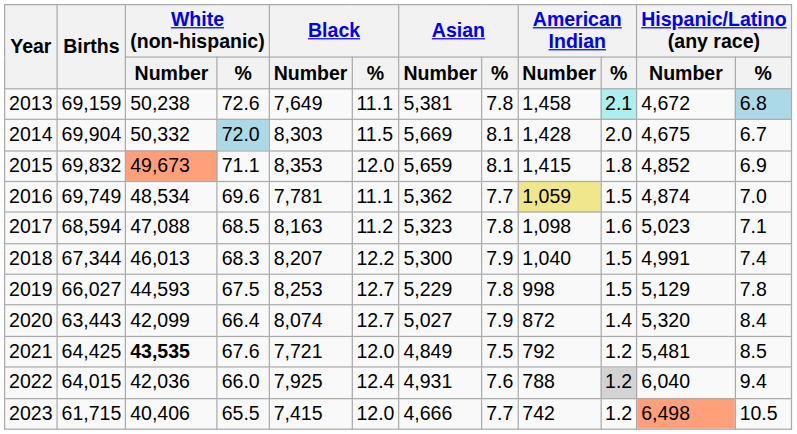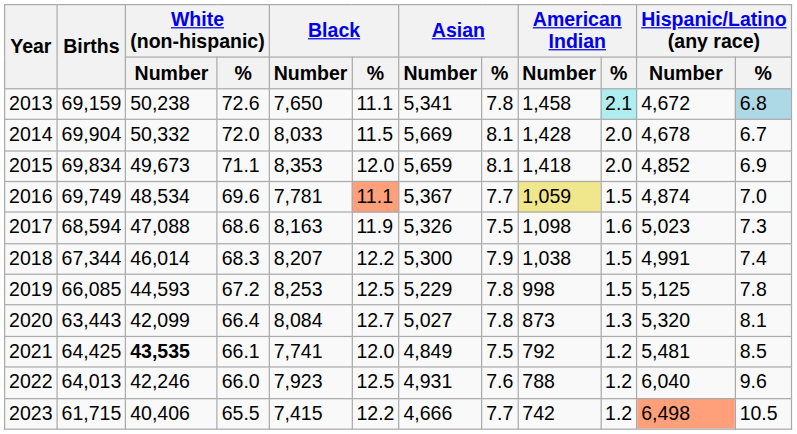2013 | Black / Number: 7,649 -> 7,650
2013 | Asian / Number: 5,381 -> 5,341
2014 | White (non-hispanic) / %: lightblue background -> no background
2014 | Black / Number: 8,303 -> 8,033
2014 | Hispanic/Latino (any race) / Number: 4,675 -> 4,678
2015 | Births: 69,832 -> 69,834
2015 | White (non-hispanic) / Number: lightsalmon background -> no background
2015 | American Indian / Number: 1,415 -> 1,418
2015 | American Indian / %: 1.8 -> 2.0
2016 | Black / %: no background -> lightsalmon background
2016 | Asian / Number: 5,362 -> 5,367
2017 | White (non-hispanic) / %: 68.5 -> 68.6
2017 | Black / %: 11.2 -> 11.9
2017 | Asian / Number: 5,323 -> 5,326
2017 | Asian / %: 7.8 -> 7.5
2017 | Hispanic/Latino (any race) / %: 7.1 -> 7.3
2018 | White (non-hispanic) / Number: 46,013 -> 46,014
2018 | American Indian / Number: 1,040 -> 1,038
2019 | Births: 66,027 -> 66,085
2019 | White (non-hispanic) / %: 67.5 -> 67.2
2019 | Black / %: 12.7 -> 12.5
2019 | Hispanic/Latino (any race) / Number: 5,129 -> 5,125
2020 | Black / Number: 8,074 -> 8,084
2020 | Asian / %: 7.9 -> 7.8
2020 | American Indian / Number: 872 -> 873
2020 | American Indian / %: 1.4 -> 1.3
2020 | Hispanic/Latino (any race) / %: 8.4 -> 8.1
2021 | White (non-hispanic) / %: 67.6 -> 66.1
2021 | Black / Number: 7,721 -> 7,741
2022 | Births: 64,015 -> 64,013
2022 | White (non-hispanic) / Number: 42,036 -> 42,246
2022 | Black / Number: 7,925 -> 7,923
2022 | Black / %: 12.4 -> 12.5
2022 | American Indian / %: lightgrey background -> no background
2022 | Hispanic/Latino (any race) / %: 9.4 -> 9.6
2023 | Black / %: 12.0 -> 12.2
